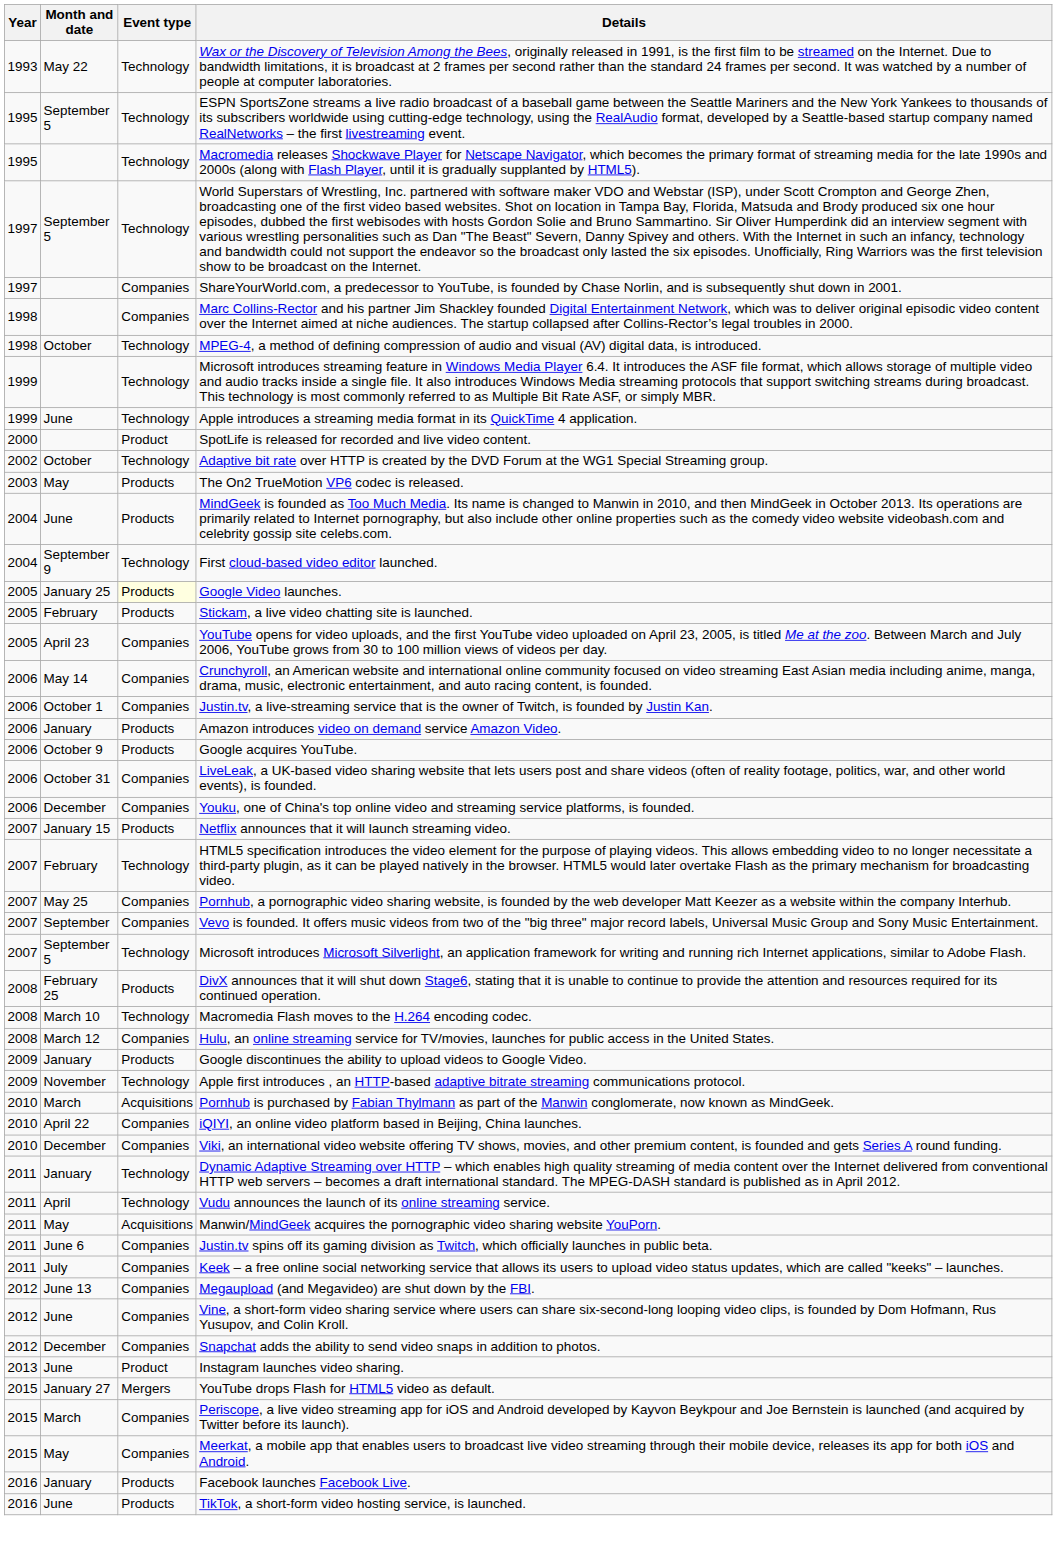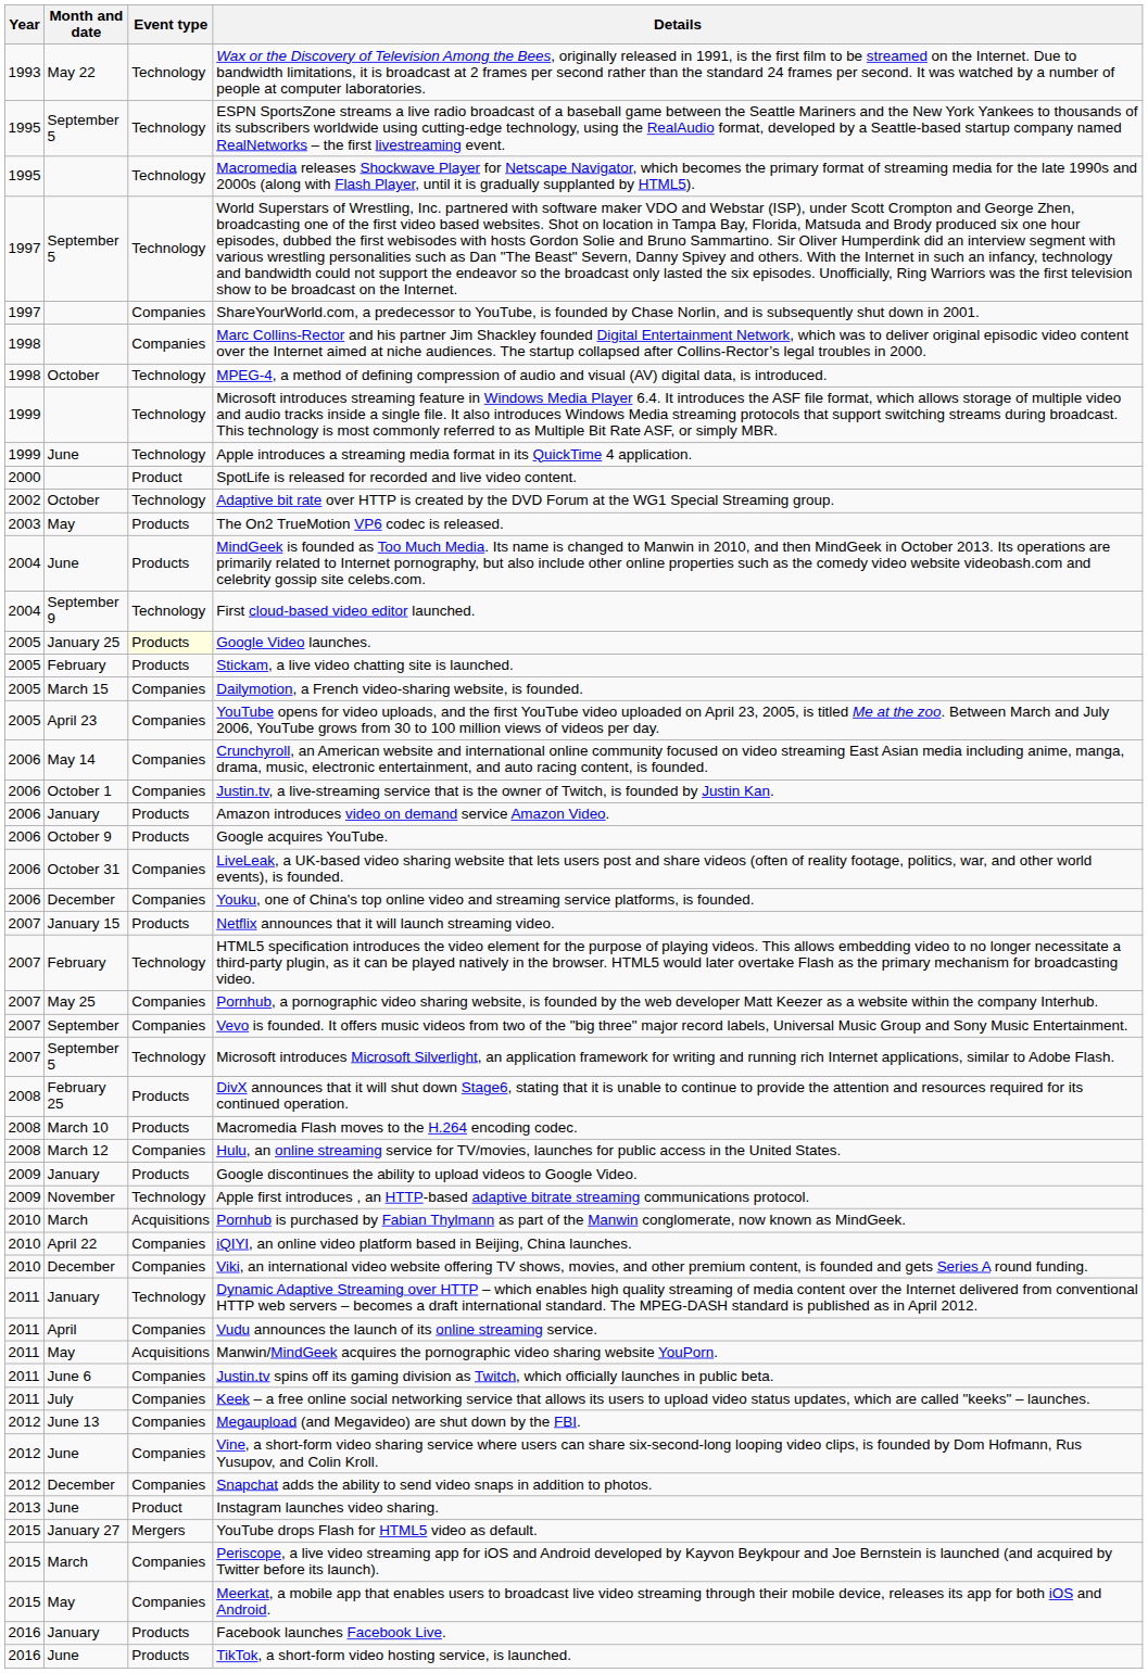+ row: 2005 | March 15 | Companies | Dailymotion, a French video-sharing website, is founded.
Macromedia Flash moves to the H.264 encoding codec. | Event type: Technology -> Products
Vudu announces the launch of its online streaming service. | Event type: Technology -> Companies
